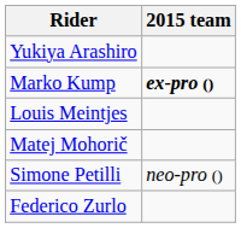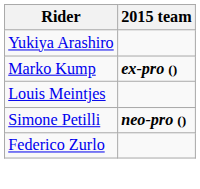- row: Matej Mohorič
Simone Petilli | 2015 team: normal -> bold
